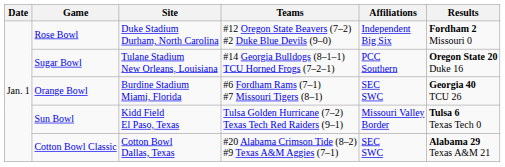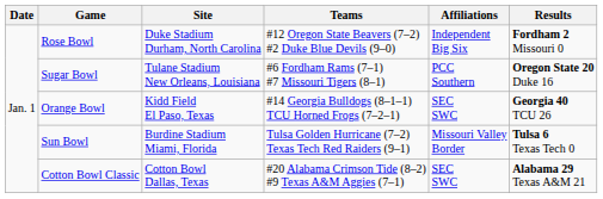Sugar Bowl | Teams: #14 Georgia Bulldogs (8–1–1) TCU Horned Frogs (7–2–1) -> #6 Fordham Rams (7–1) #7 Missouri Tigers (8–1)
Orange Bowl | Site: Burdine Stadium Miami, Florida -> Kidd Field El Paso, Texas
Orange Bowl | Teams: #6 Fordham Rams (7–1) #7 Missouri Tigers (8–1) -> #14 Georgia Bulldogs (8–1–1) TCU Horned Frogs (7–2–1)
Sun Bowl | Site: Kidd Field El Paso, Texas -> Burdine Stadium Miami, Florida
